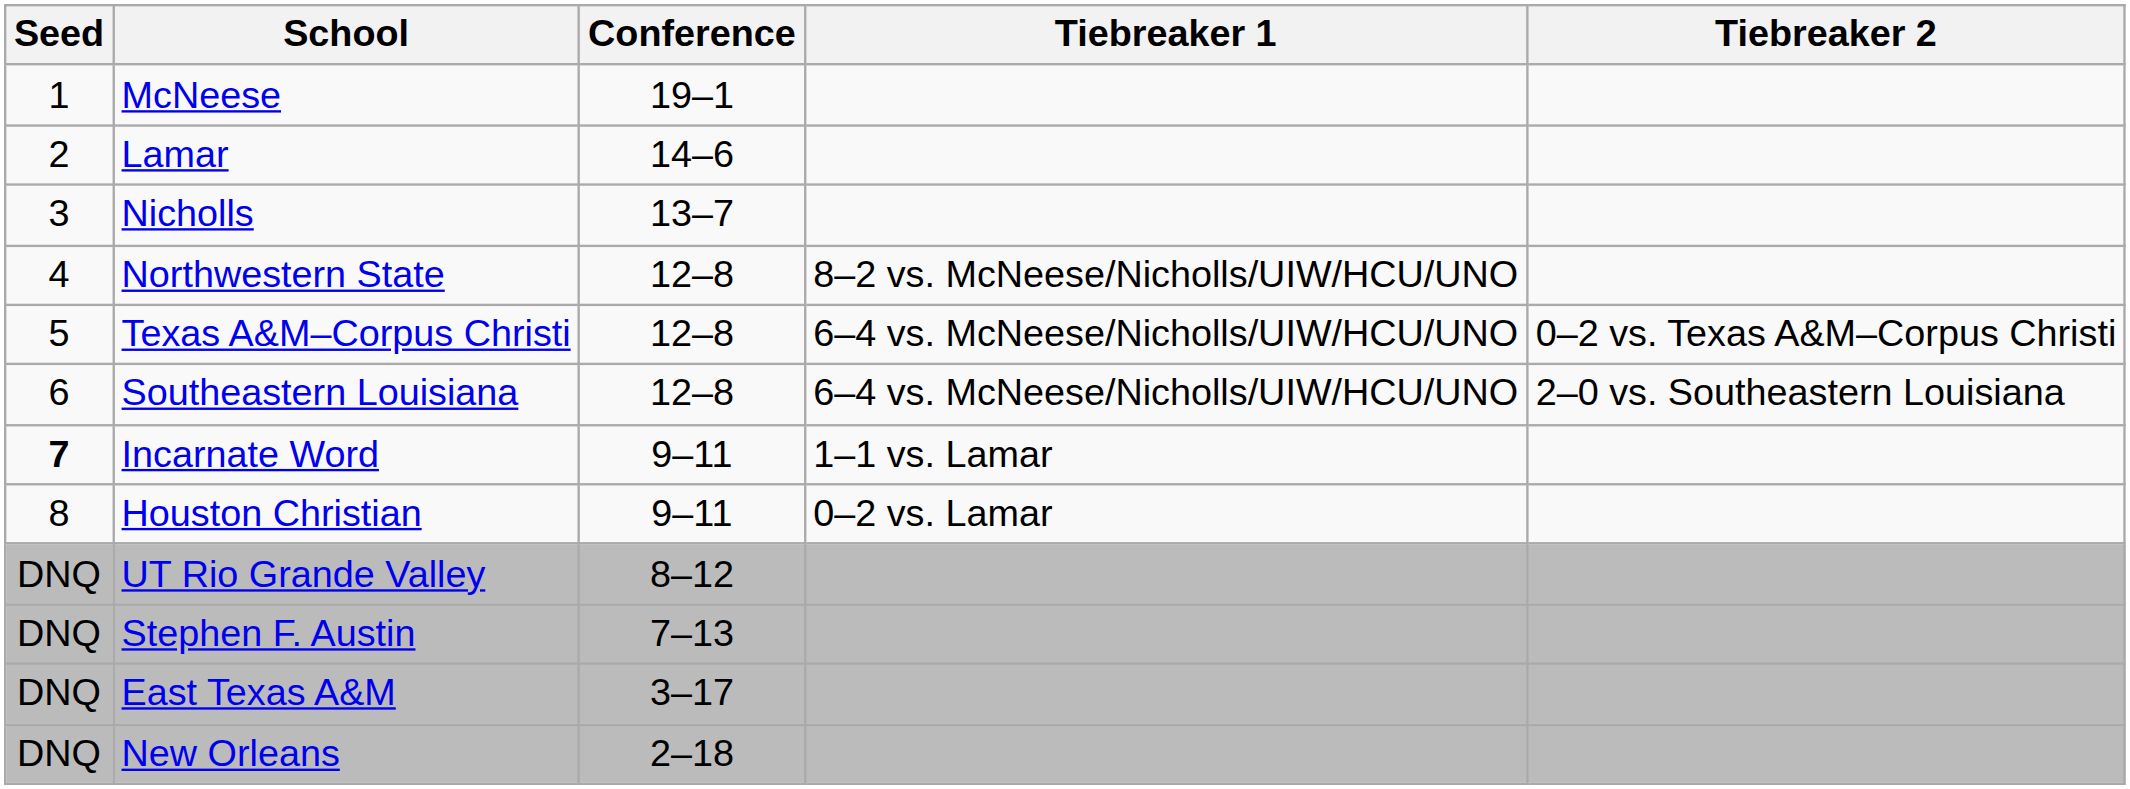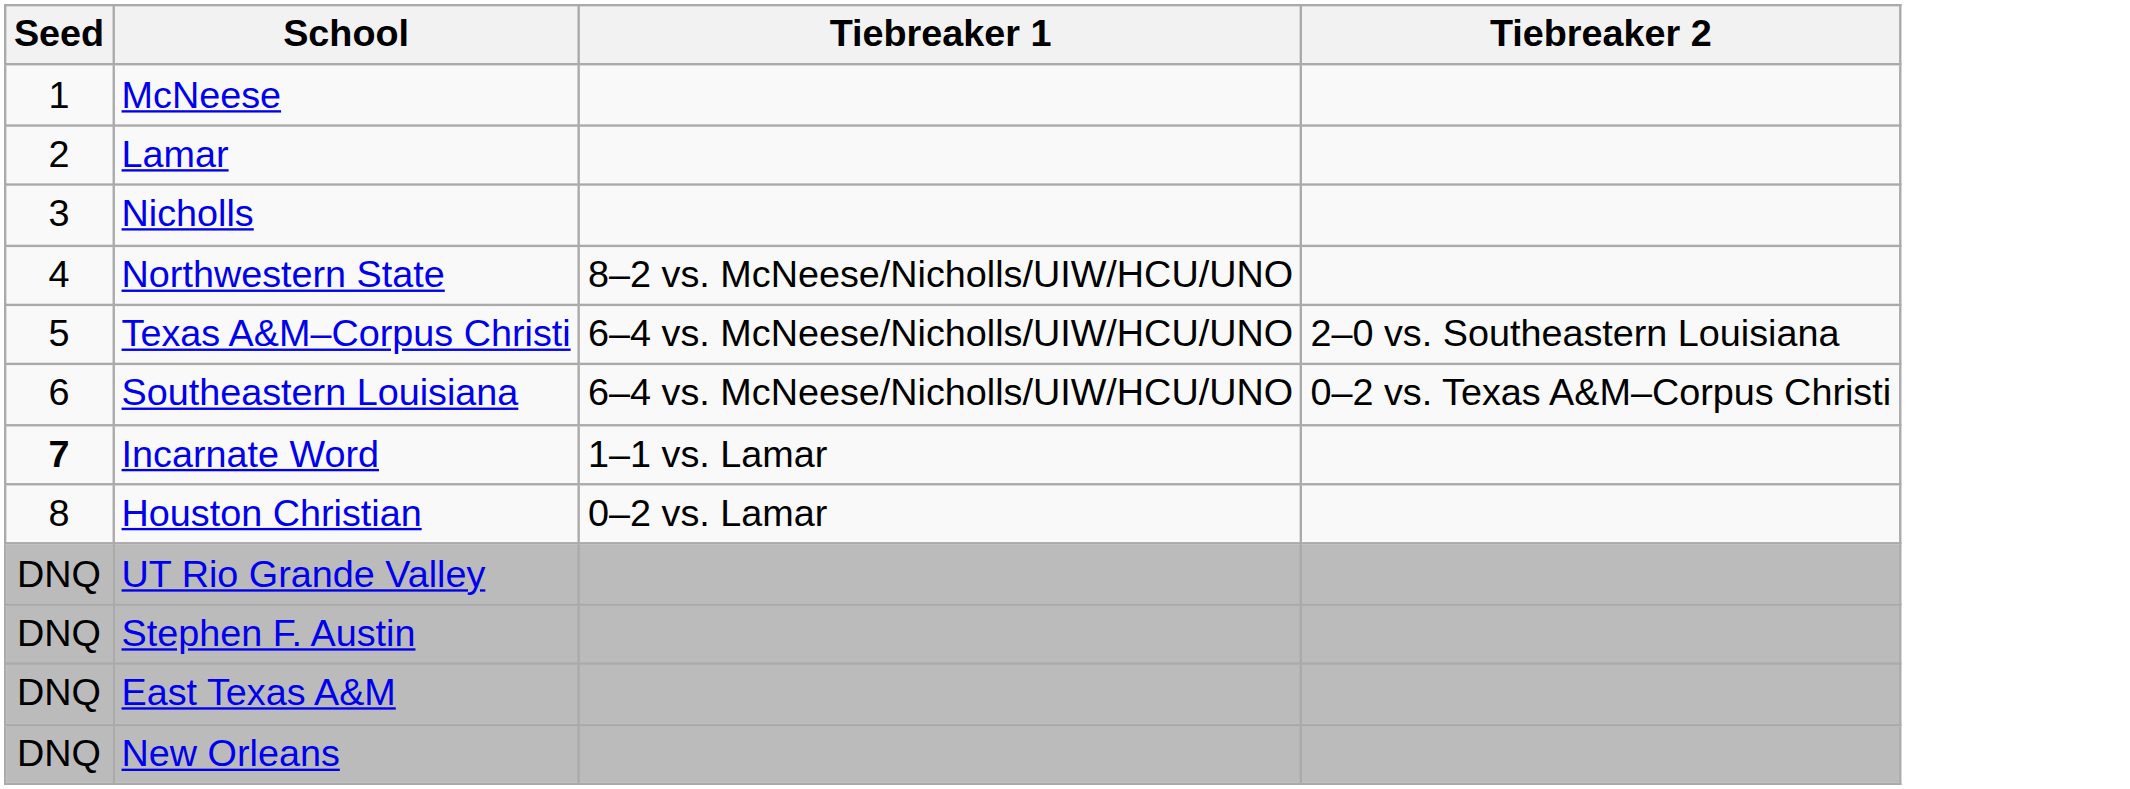- column: Conference | 19–1 | 14–6 | 13–7 | 12–8 | 12–8 | 12–8 | 9–11 | 9–11 | 8–12 | 7–13 | 3–17 | 2–18
Texas A&M–Corpus Christi | Tiebreaker 2: 0–2 vs. Texas A&M–Corpus Christi -> 2–0 vs. Southeastern Louisiana
Southeastern Louisiana | Tiebreaker 2: 2–0 vs. Southeastern Louisiana -> 0–2 vs. Texas A&M–Corpus Christi
